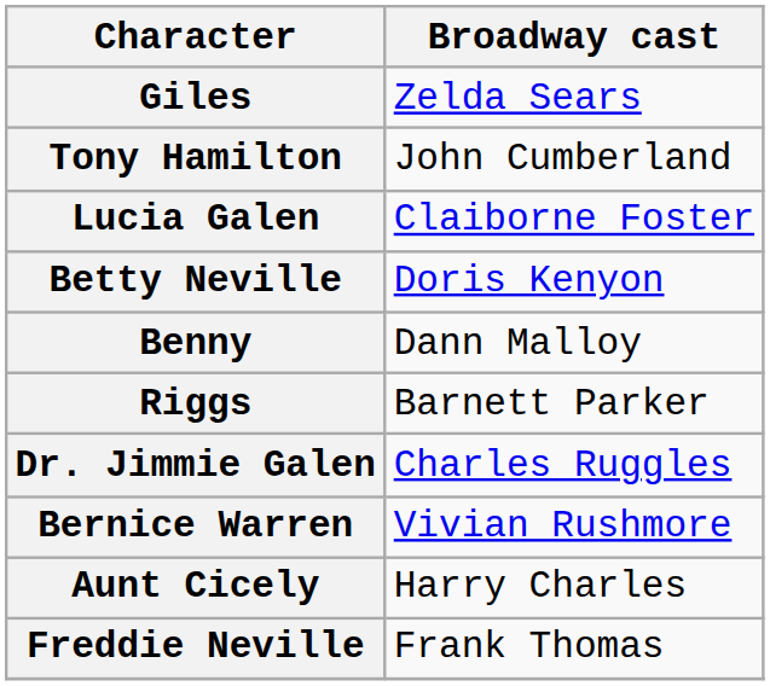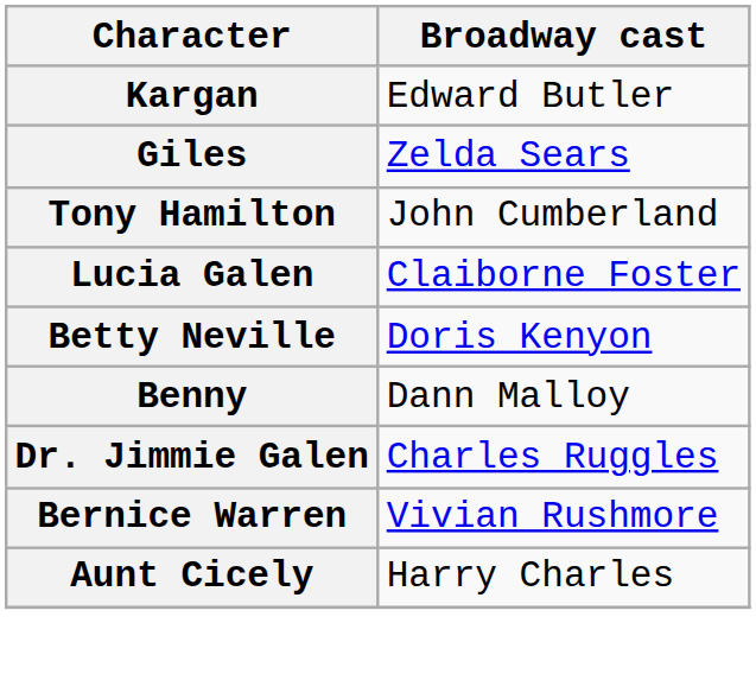+ row: Kargan | Edward Butler
- row: Riggs | Barnett Parker
- row: Freddie Neville | Frank Thomas
